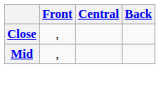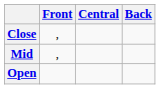+ row: Open
